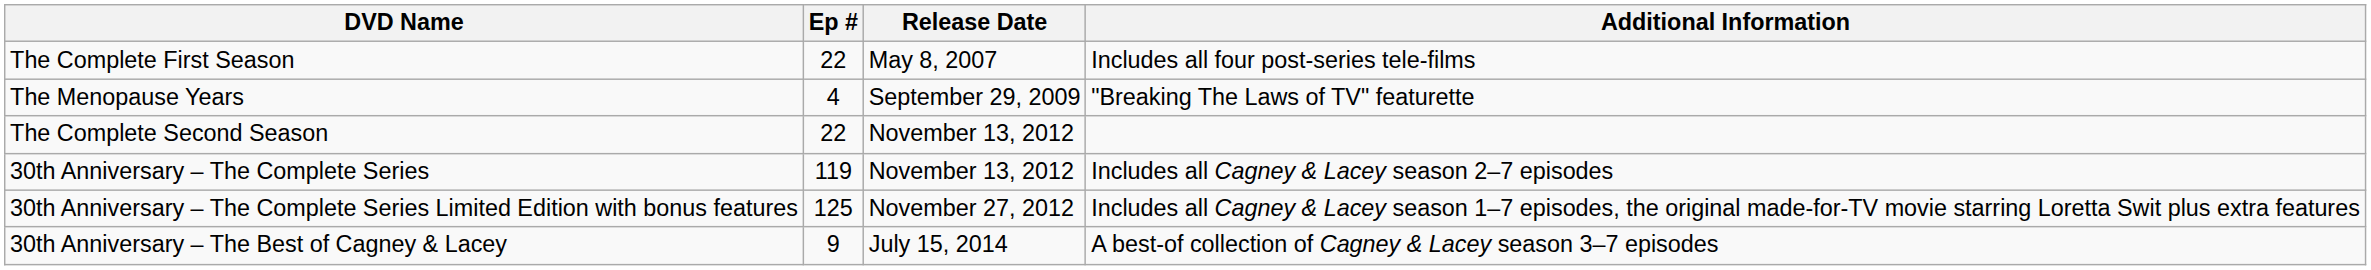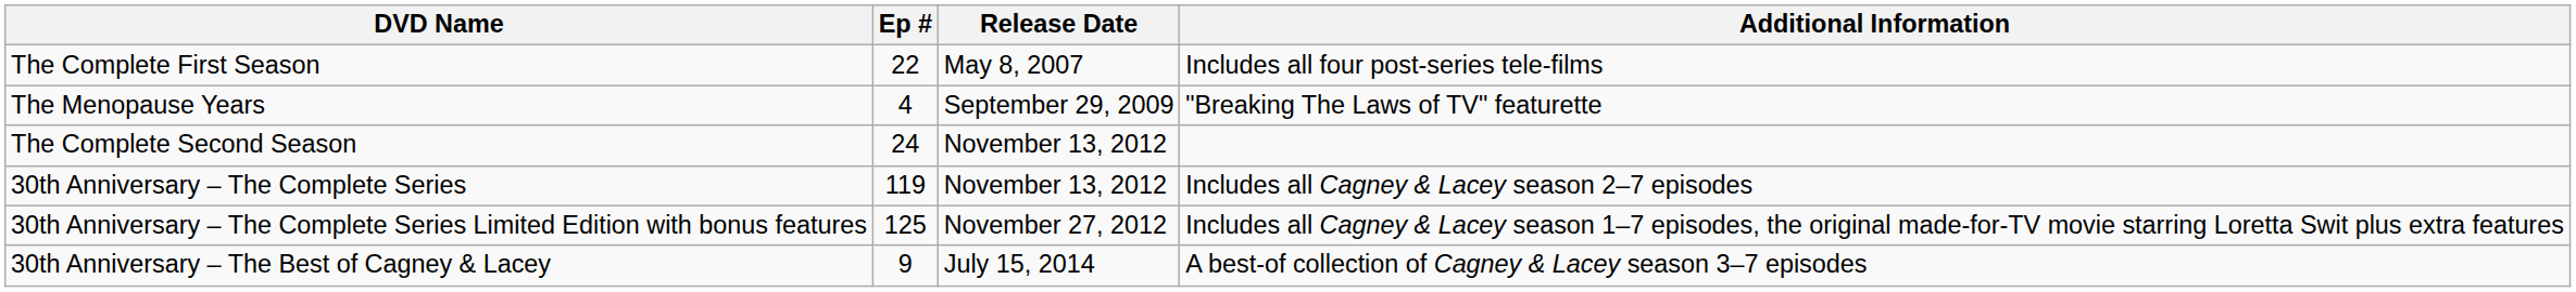The Complete Second Season | Ep #: 22 -> 24
